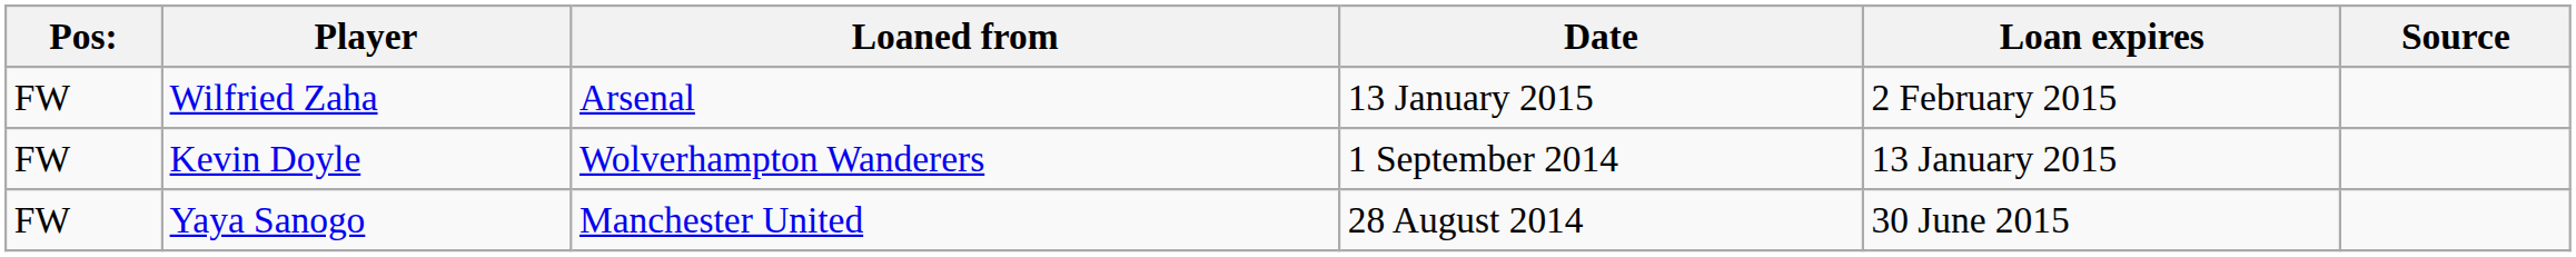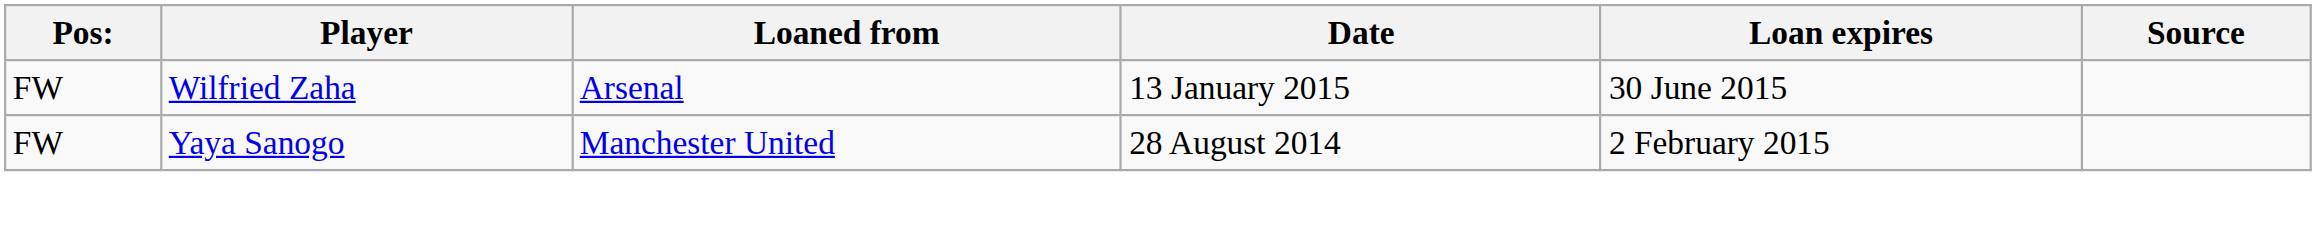Wilfried Zaha | Loan expires: 2 February 2015 -> 30 June 2015
- row: FW | Kevin Doyle | Wolverhampton Wanderers | 1 September 2014 | 13 January 2015
Yaya Sanogo | Loan expires: 30 June 2015 -> 2 February 2015
